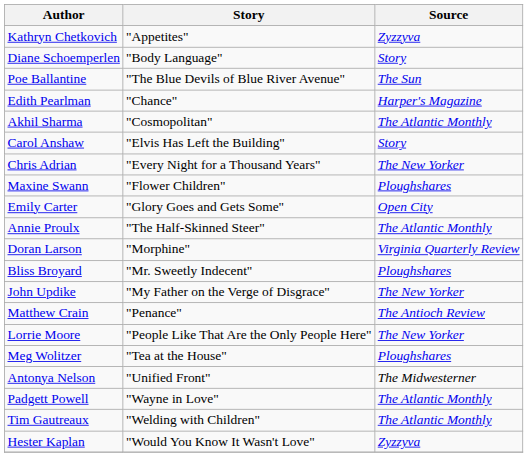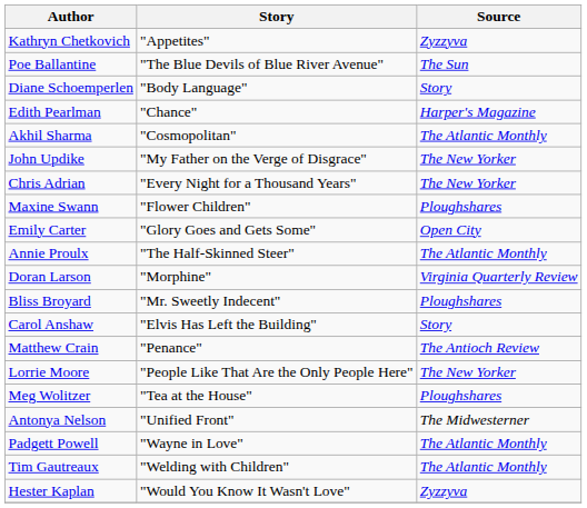rows swapped: Poe Ballantine <-> Diane Schoemperlen
rows swapped: Carol Anshaw <-> John Updike
